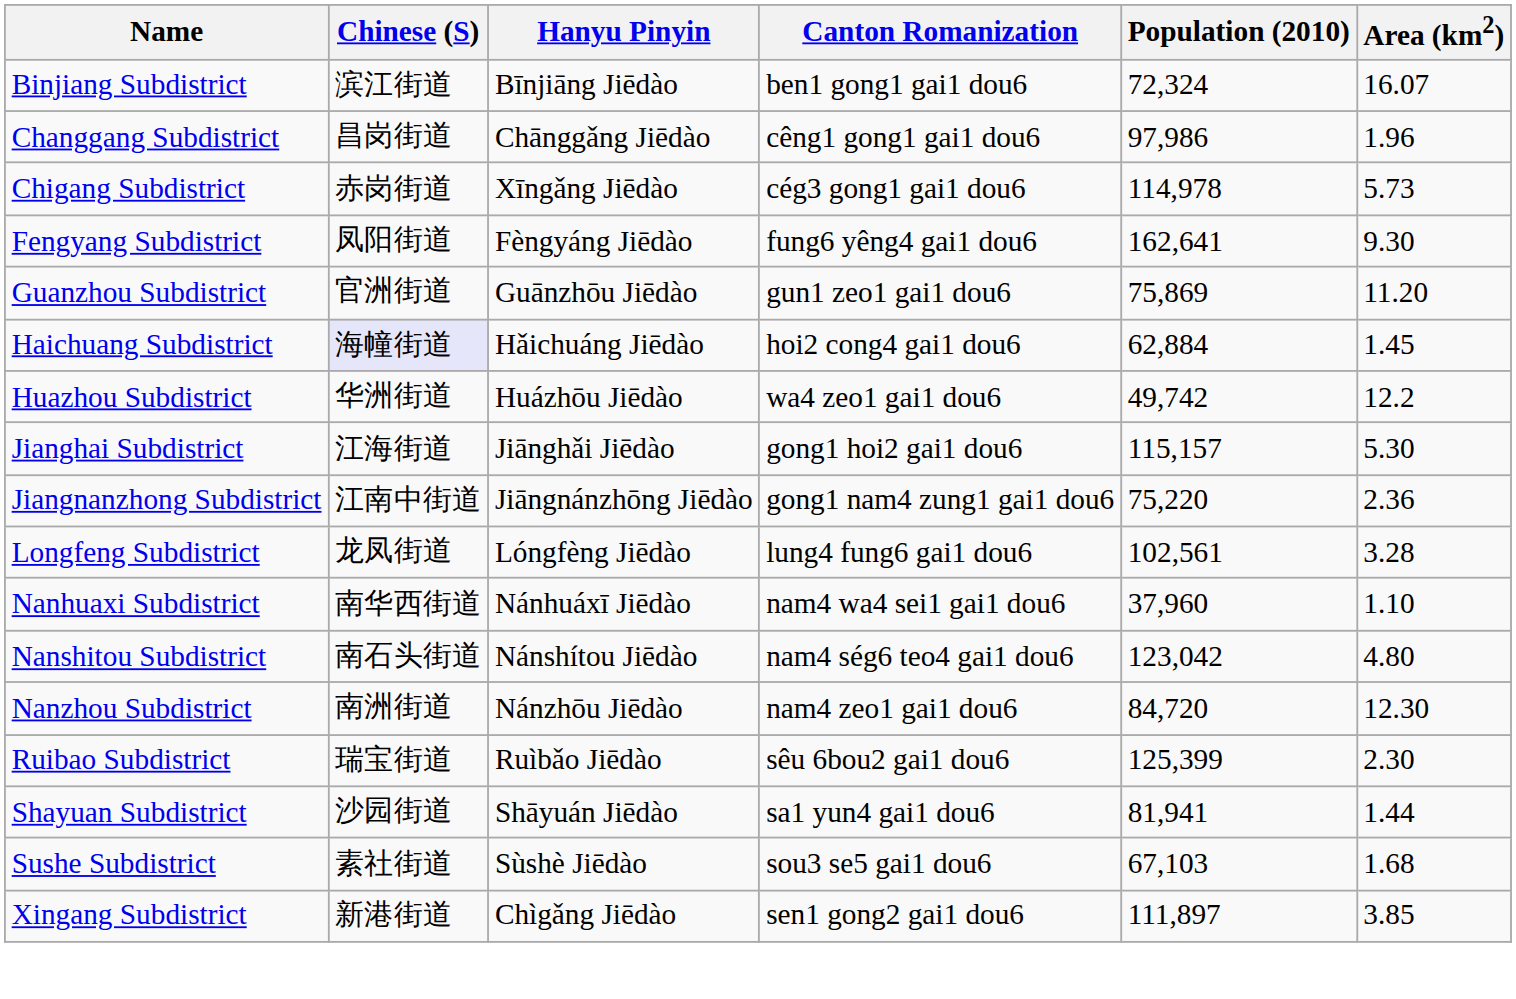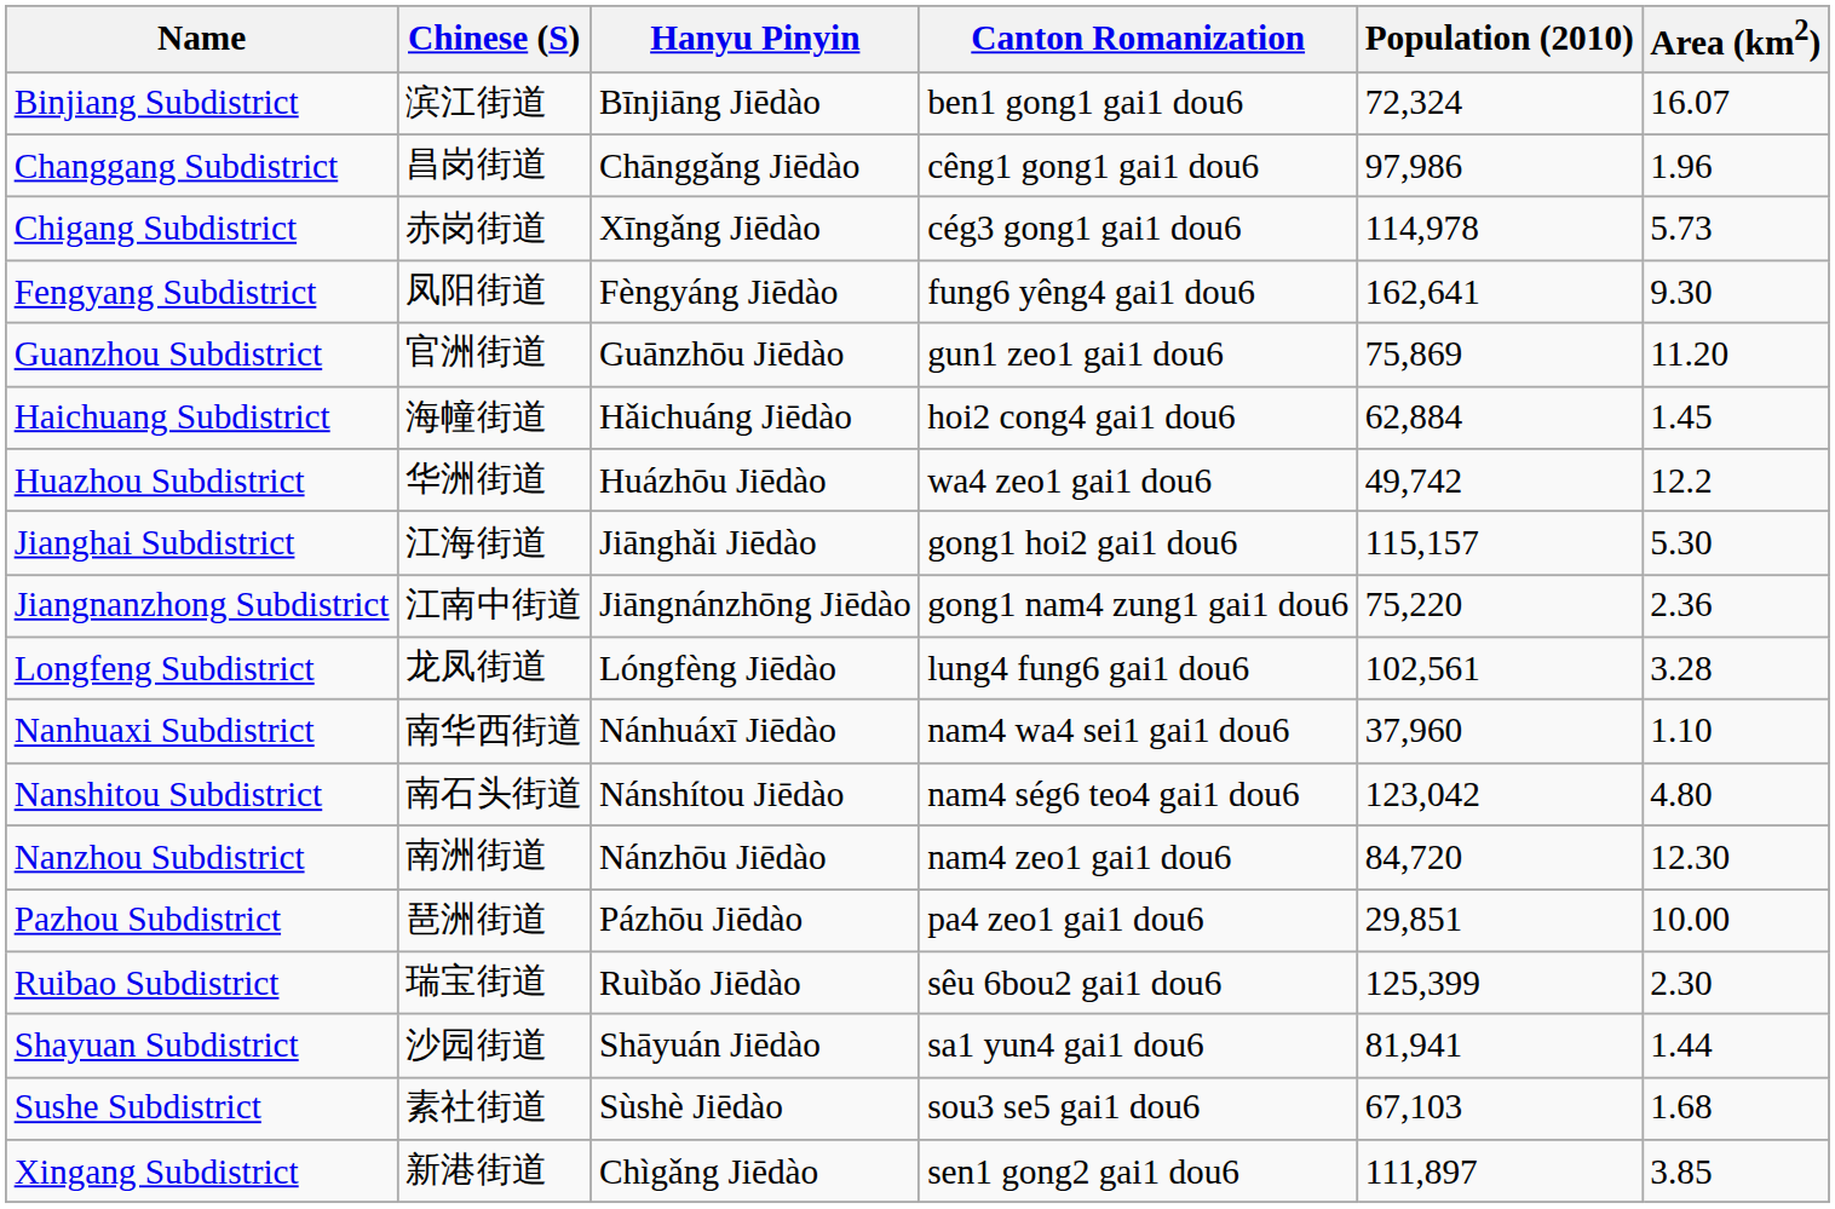Haichuang Subdistrict | Chinese (S): lavender background -> no background
+ row: Pazhou Subdistrict | 琶洲街道 | Pázhōu Jiēdào | pa4 zeo1 gai1 dou6 | 29,851 | 10.00
